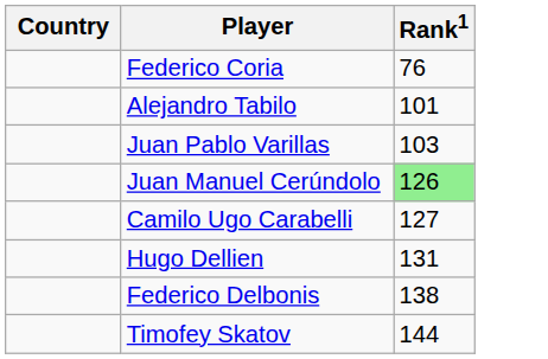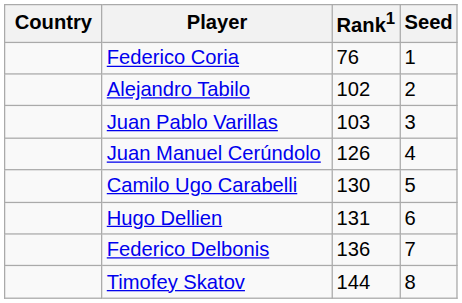+ column: Seed | 1 | 2 | 3 | 4 | 5 | 6 | 7 | 8
Alejandro Tabilo | Rank1: 101 -> 102
Juan Manuel Cerúndolo | Rank1: lightgreen background -> no background
Camilo Ugo Carabelli | Rank1: 127 -> 130
Federico Delbonis | Rank1: 138 -> 136
